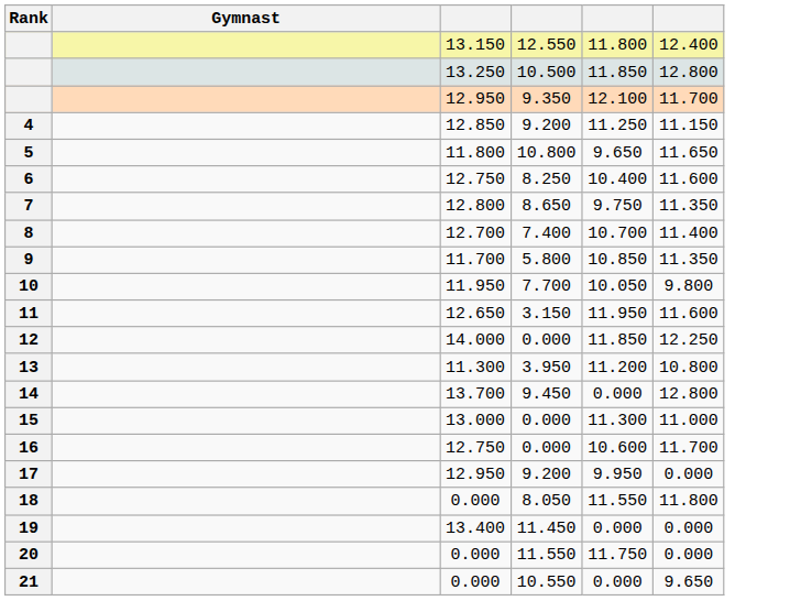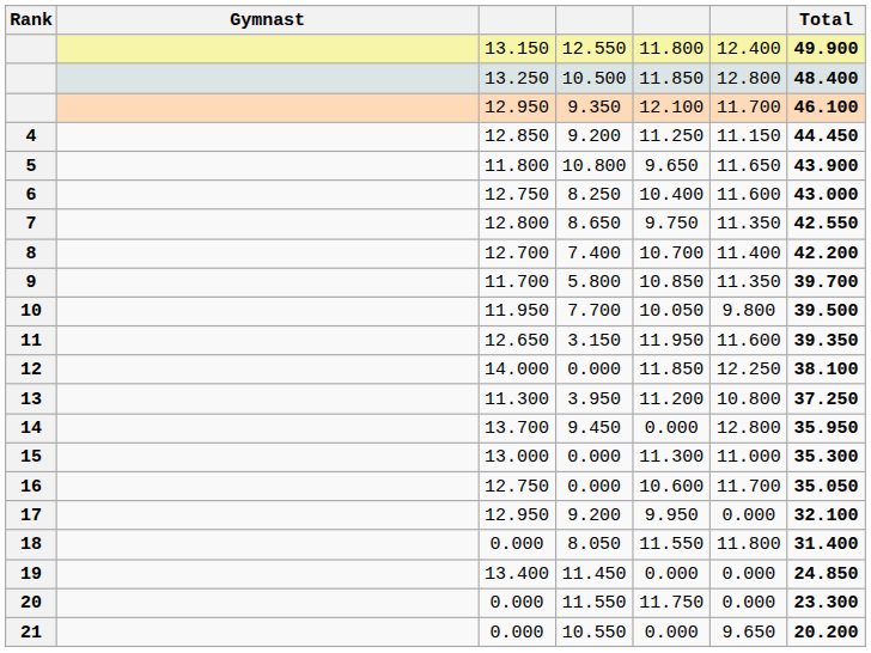+ column: Total | 49.900 | 48.400 | 46.100 | 44.450 | 43.900 | 43.000 | 42.550 | 42.200 | 39.700 | 39.500 | 39.350 | 38.100 | 37.250 | 35.950 | 35.300 | 35.050 | 32.100 | 31.400 | 24.850 | 23.300 | 20.200
